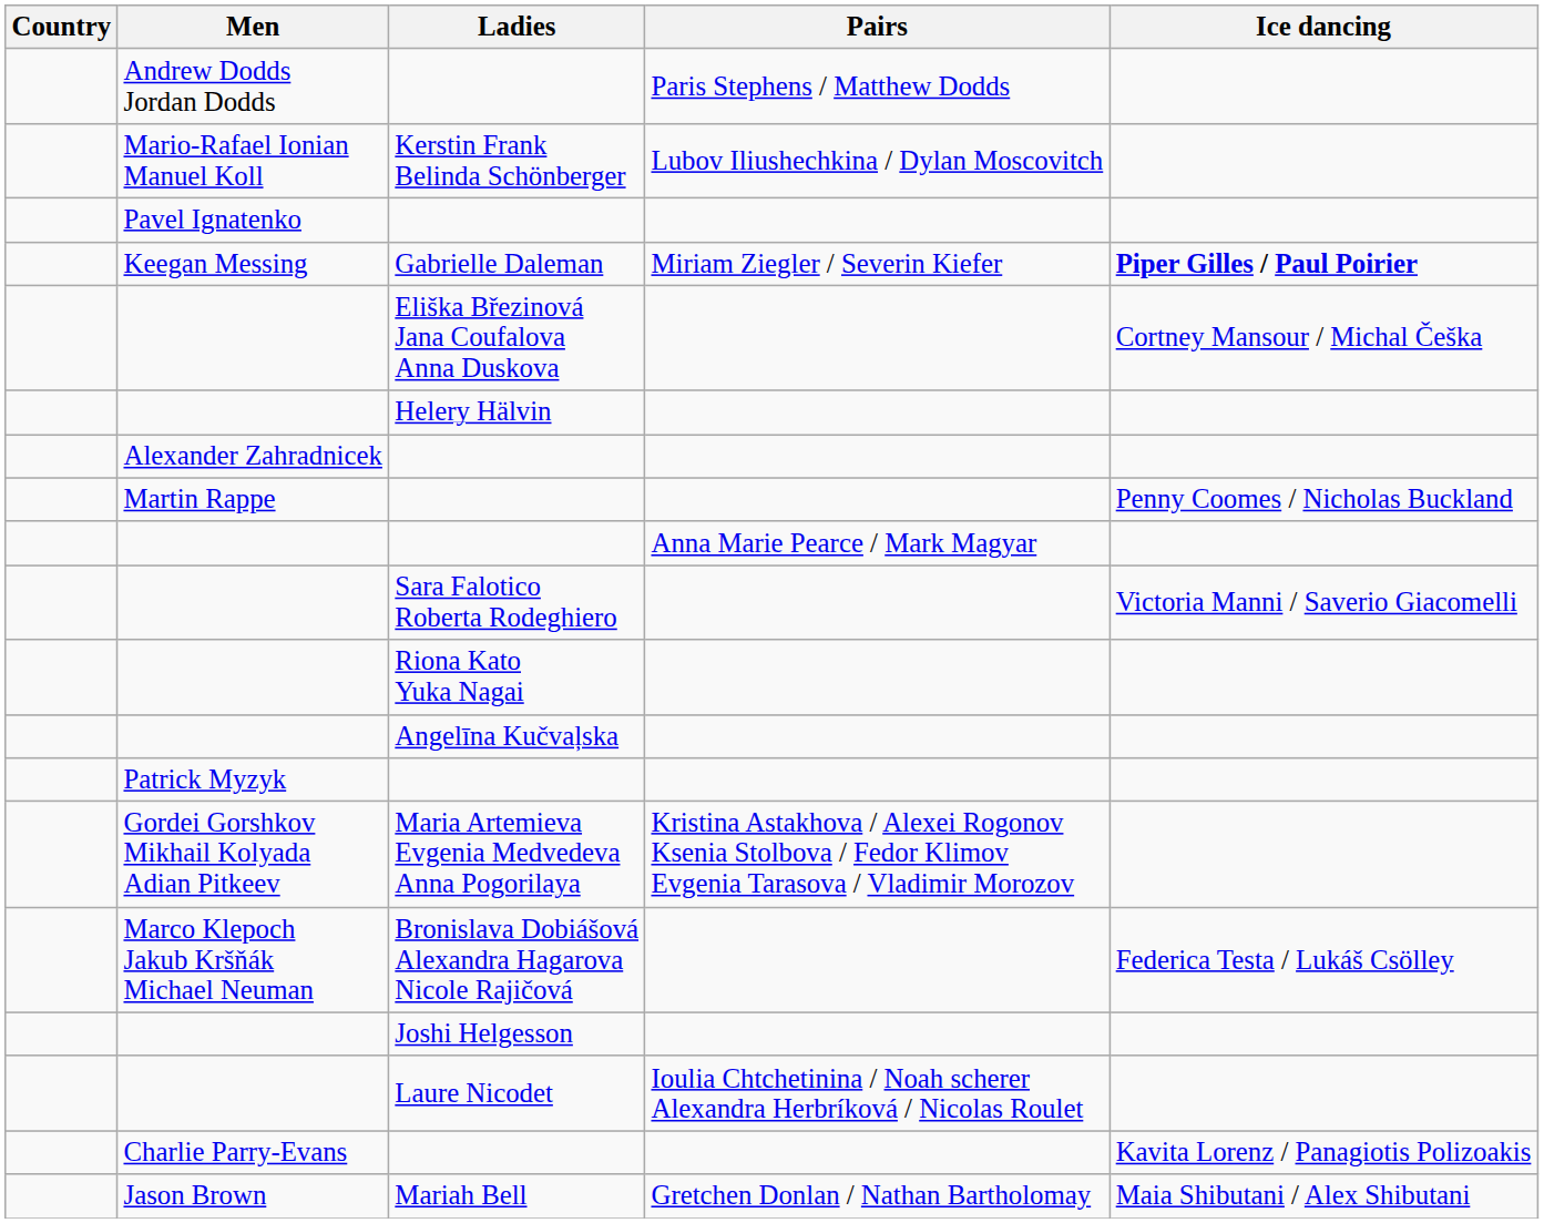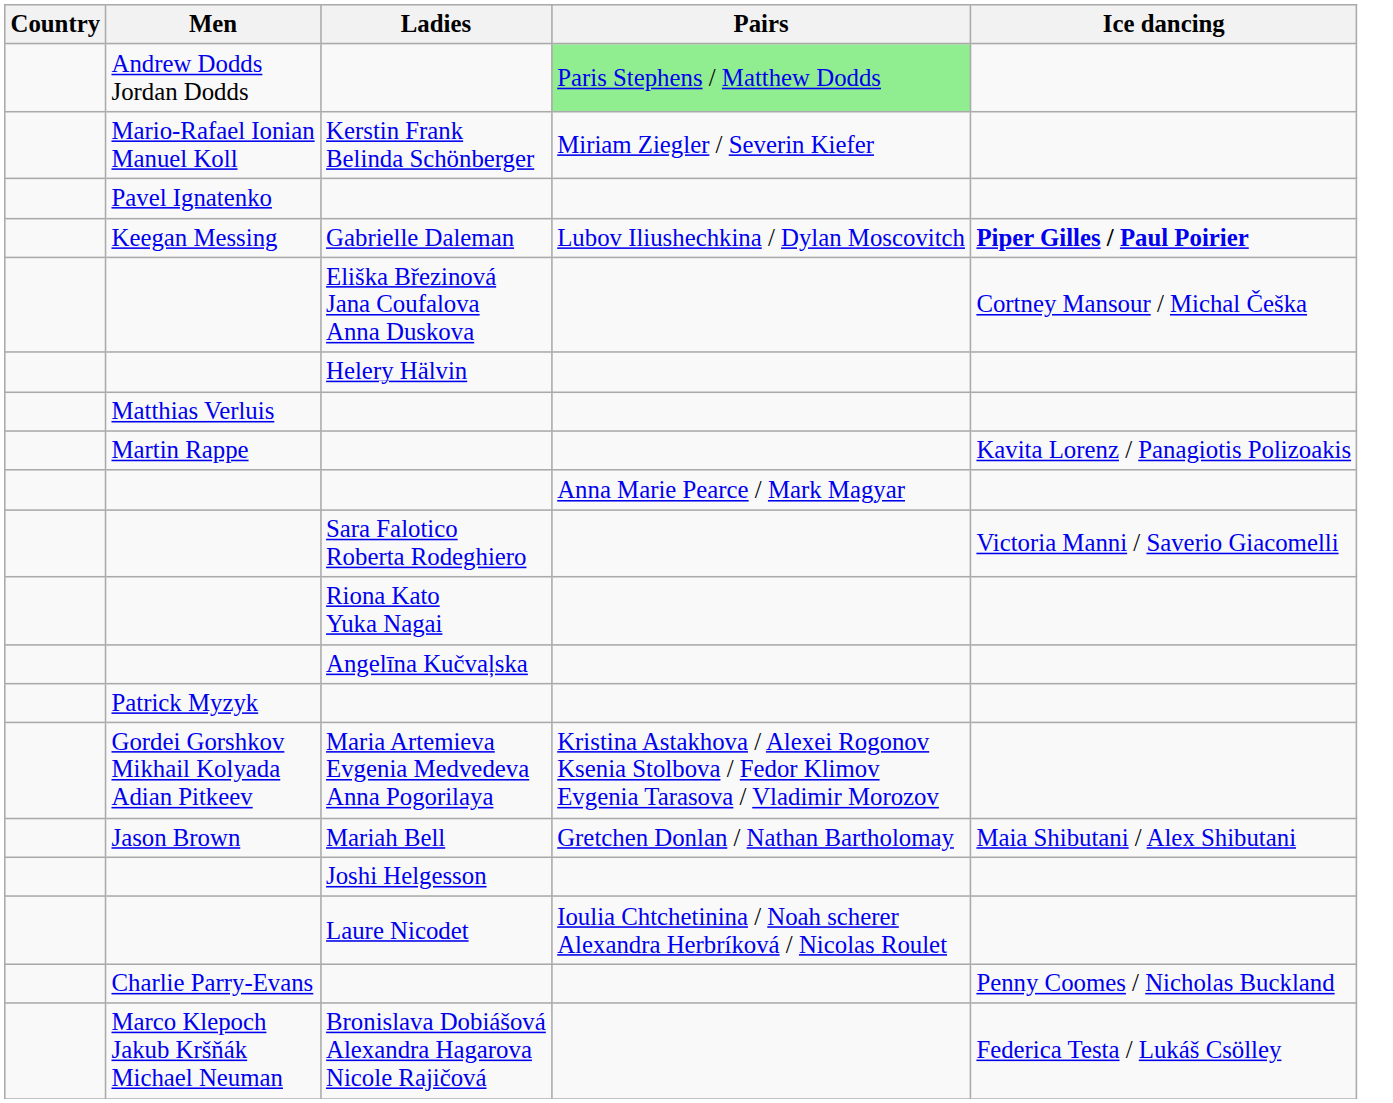Andrew Dodds Jordan Dodds | Pairs: no background -> lightgreen background
Mario-Rafael Ionian Manuel Koll | Pairs: Lubov Iliushechkina / Dylan Moscovitch -> Miriam Ziegler / Severin Kiefer
Keegan Messing | Pairs: Miriam Ziegler / Severin Kiefer -> Lubov Iliushechkina / Dylan Moscovitch
+ row: Matthias Verluis
- row: Alexander Zahradnicek
Martin Rappe | Ice dancing: Penny Coomes / Nicholas Buckland -> Kavita Lorenz / Panagiotis Polizoakis
rows swapped: Marco Klepoch Jakub Kršňák Michael Neuman <-> Jason Brown
Charlie Parry-Evans | Ice dancing: Kavita Lorenz / Panagiotis Polizoakis -> Penny Coomes / Nicholas Buckland
